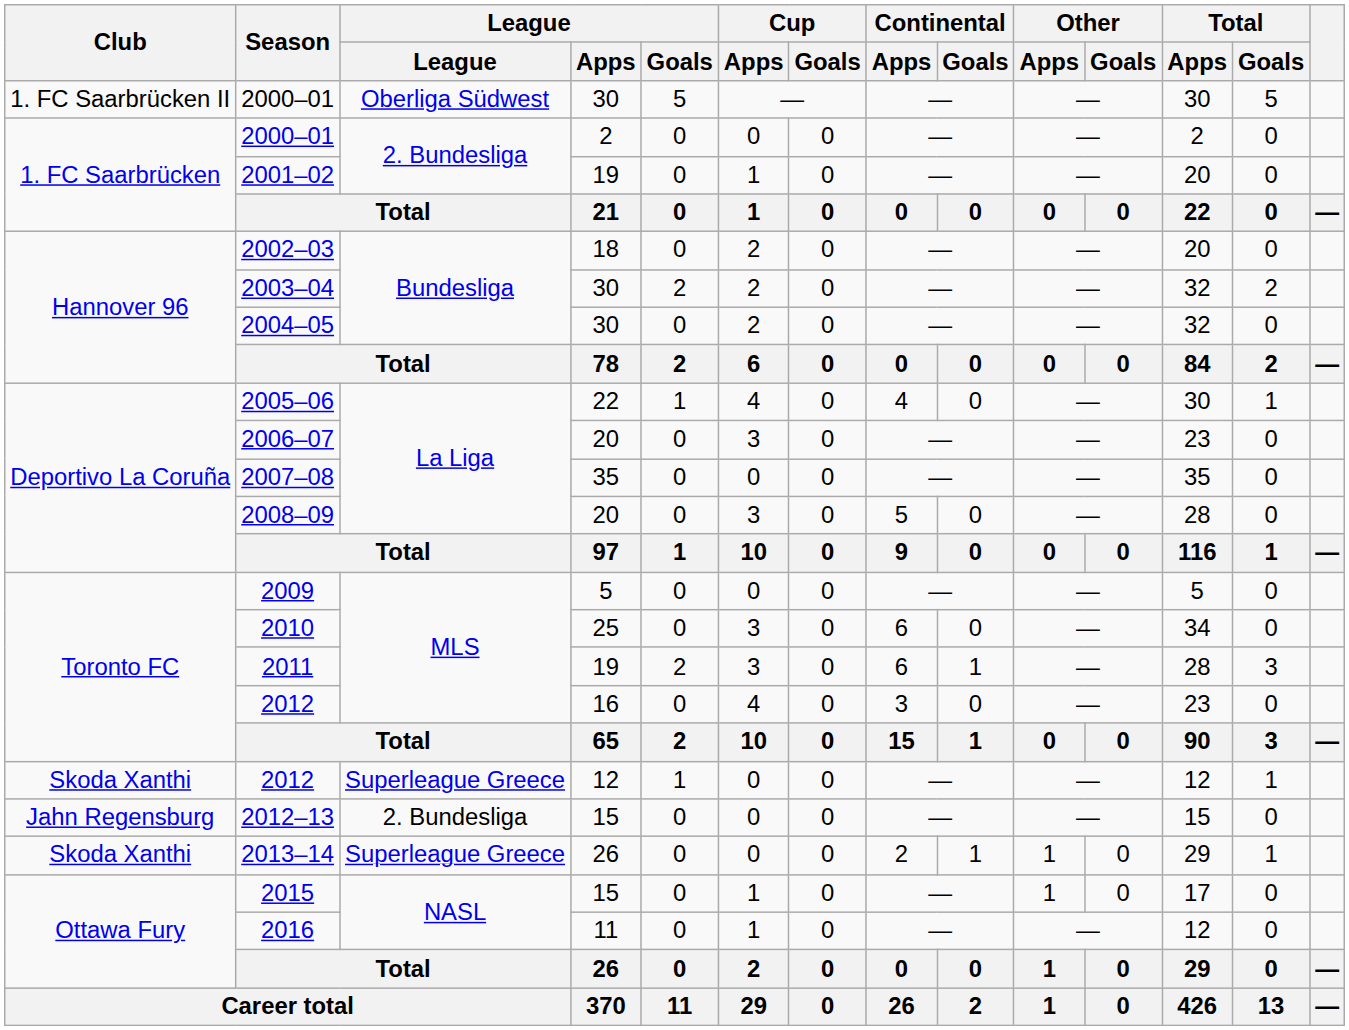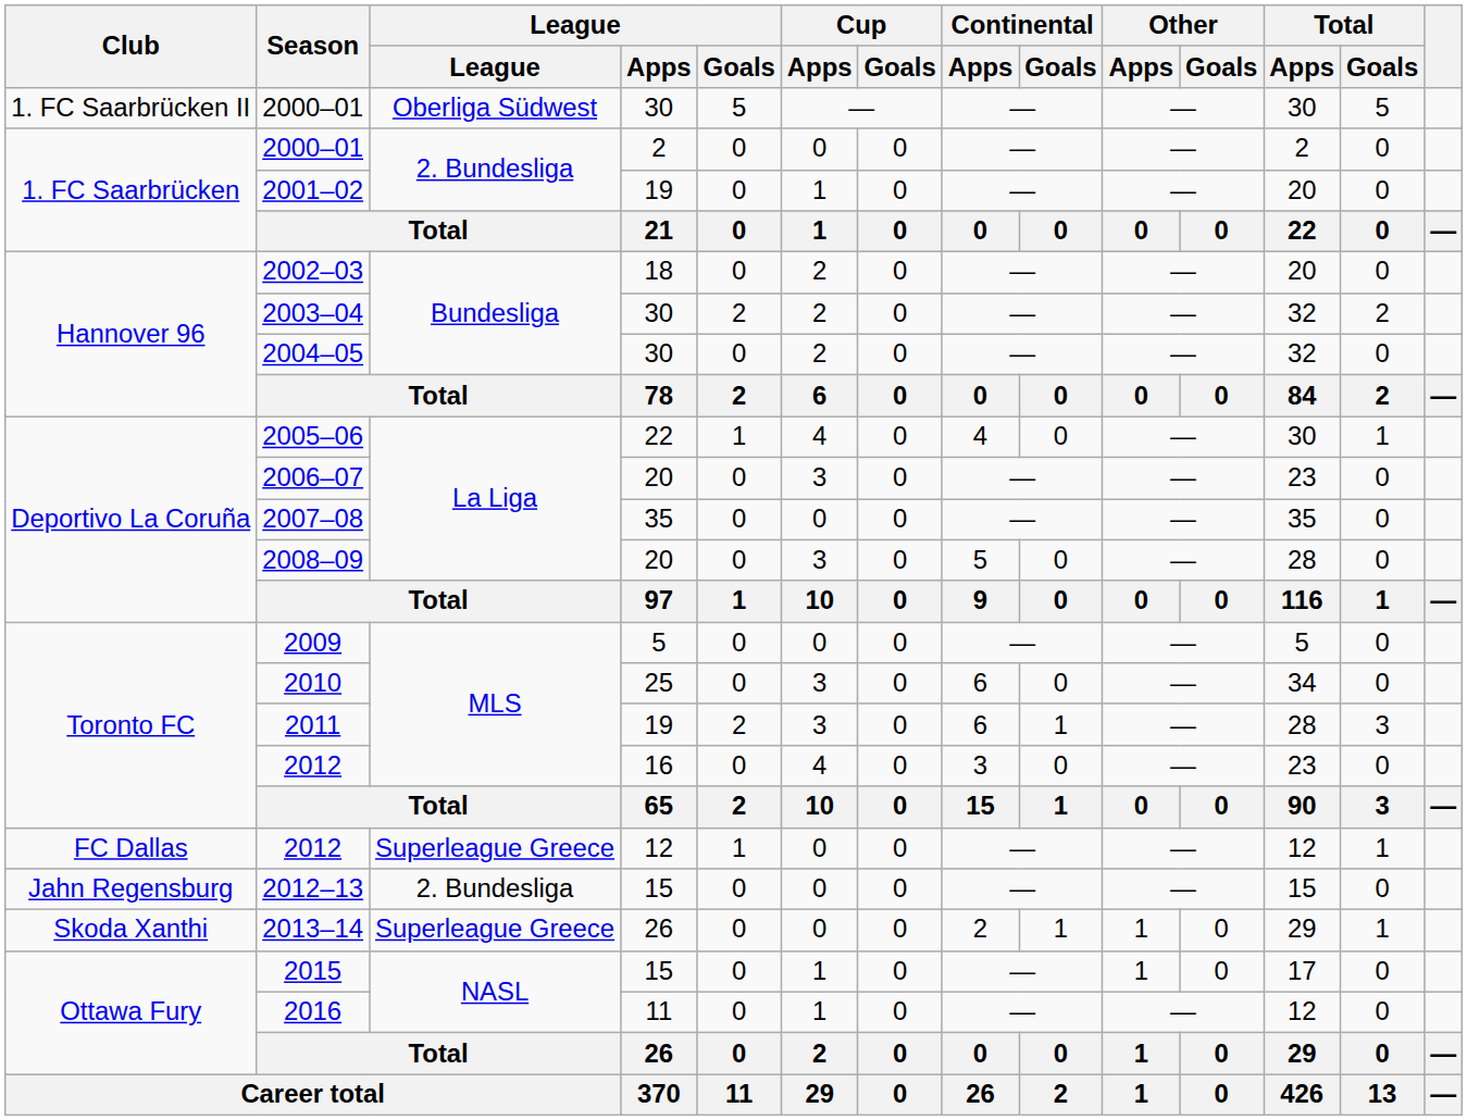2012 / 12 | Club: Skoda Xanthi -> FC Dallas
